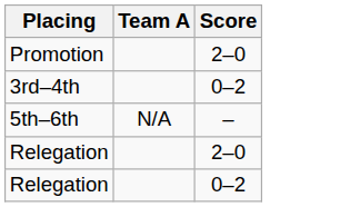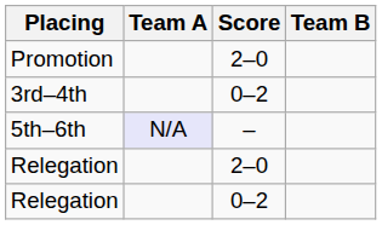+ column: Team B
5th–6th | Team A: no background -> lavender background
